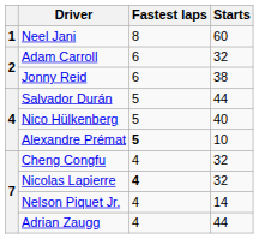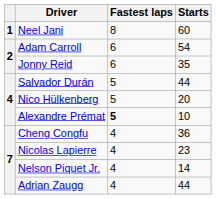Adam Carroll | Starts: 32 -> 54
Jonny Reid | Starts: 38 -> 35
Nico Hülkenberg | Starts: 40 -> 20
Cheng Congfu | Starts: 32 -> 36
Nicolas Lapierre | Fastest laps: bold -> normal
Nicolas Lapierre | Starts: 32 -> 23
